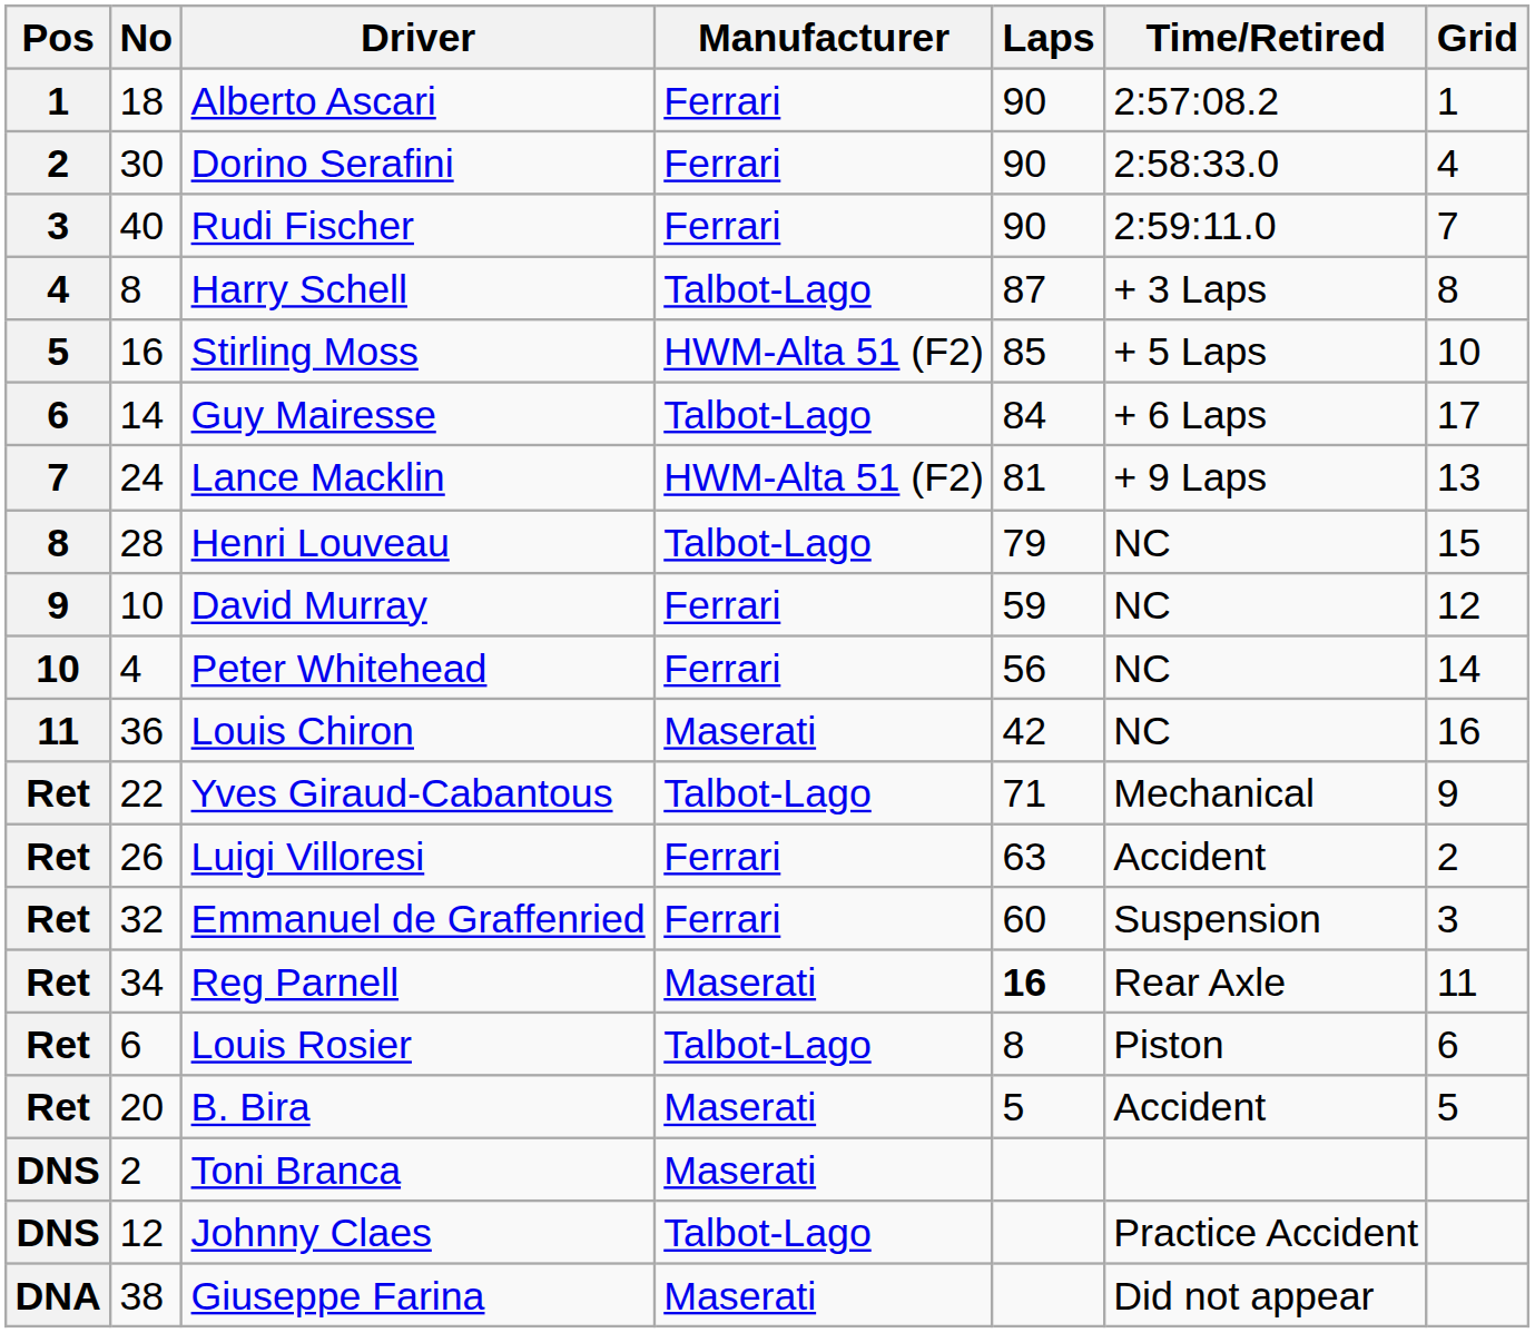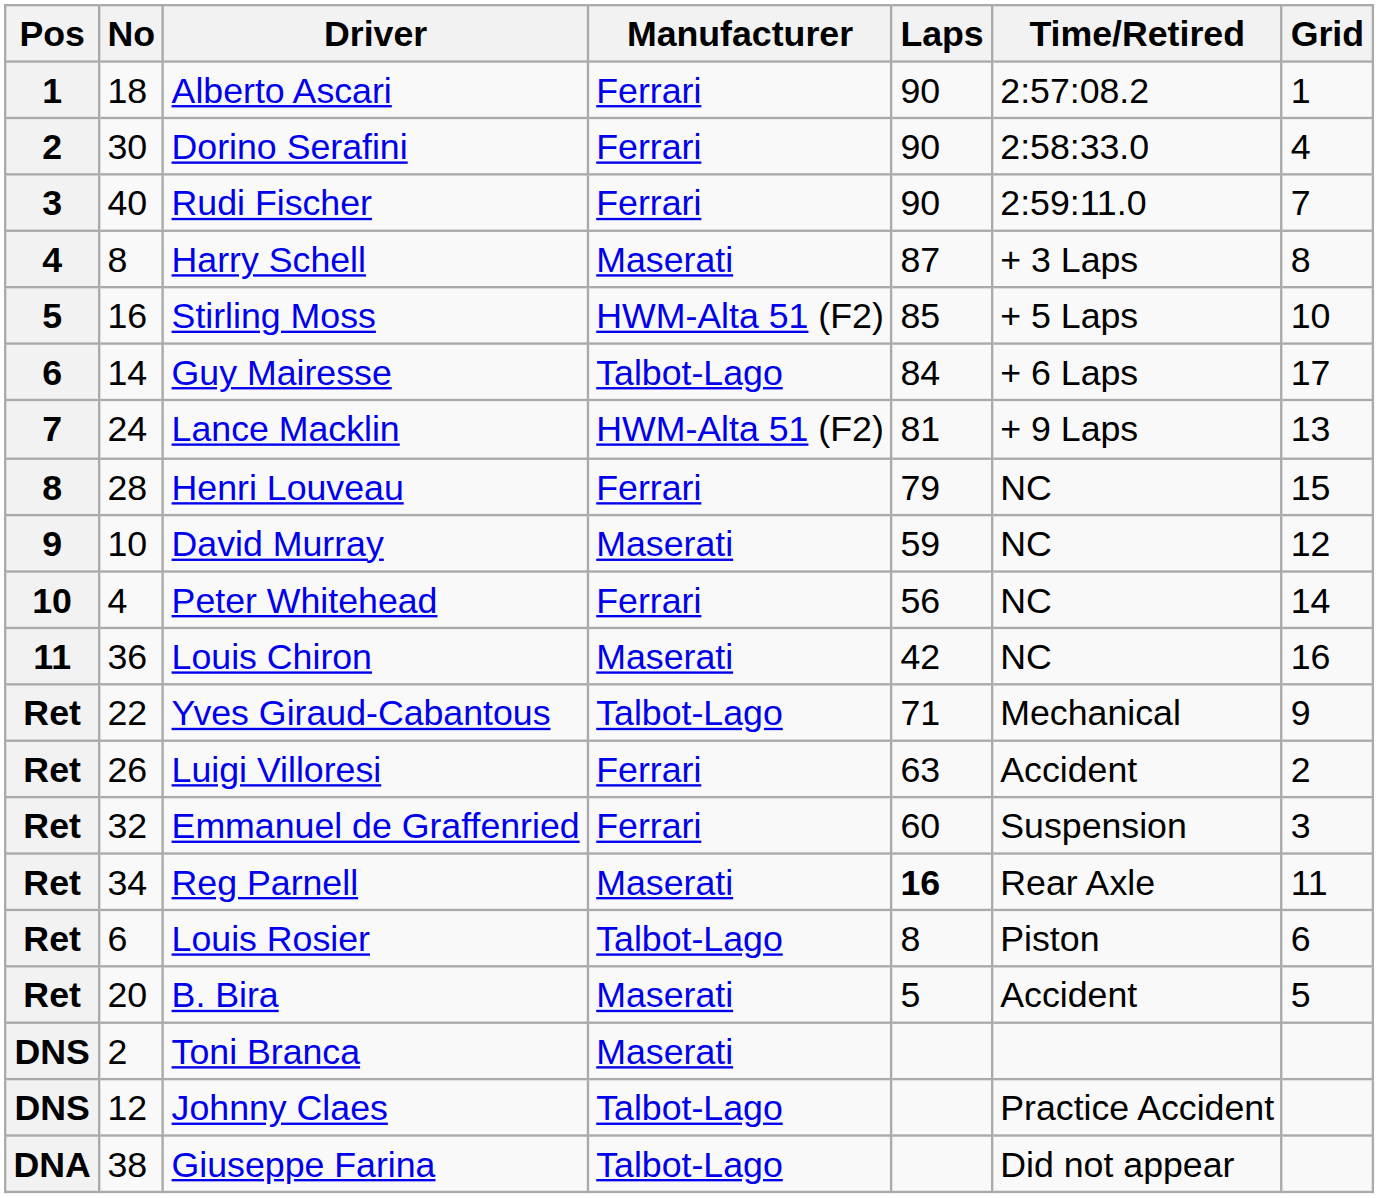Harry Schell | Manufacturer: Talbot-Lago -> Maserati
Henri Louveau | Manufacturer: Talbot-Lago -> Ferrari
David Murray | Manufacturer: Ferrari -> Maserati
Giuseppe Farina | Manufacturer: Maserati -> Talbot-Lago
